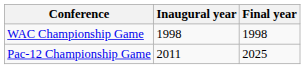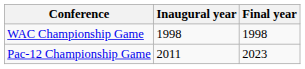Pac-12 Championship Game | Final year: 2025 -> 2023
